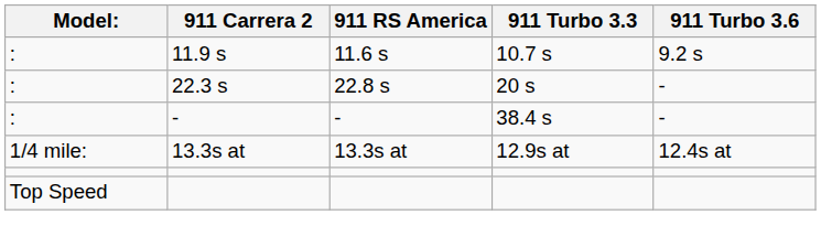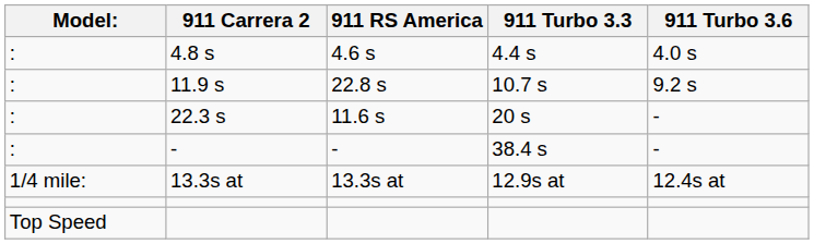+ row: : | 4.8 s | 4.6 s | 4.4 s | 4.0 s
11.9 s | 911 RS America: 11.6 s -> 22.8 s
22.3 s | 911 RS America: 22.8 s -> 11.6 s
